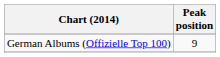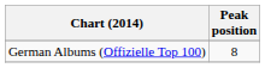German Albums (Offizielle Top 100) | Peak position: 9 -> 8
